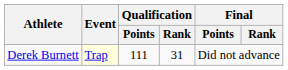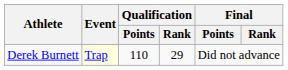Derek Burnett | Qualification / Points: 111 -> 110
Derek Burnett | Qualification / Rank: 31 -> 29
